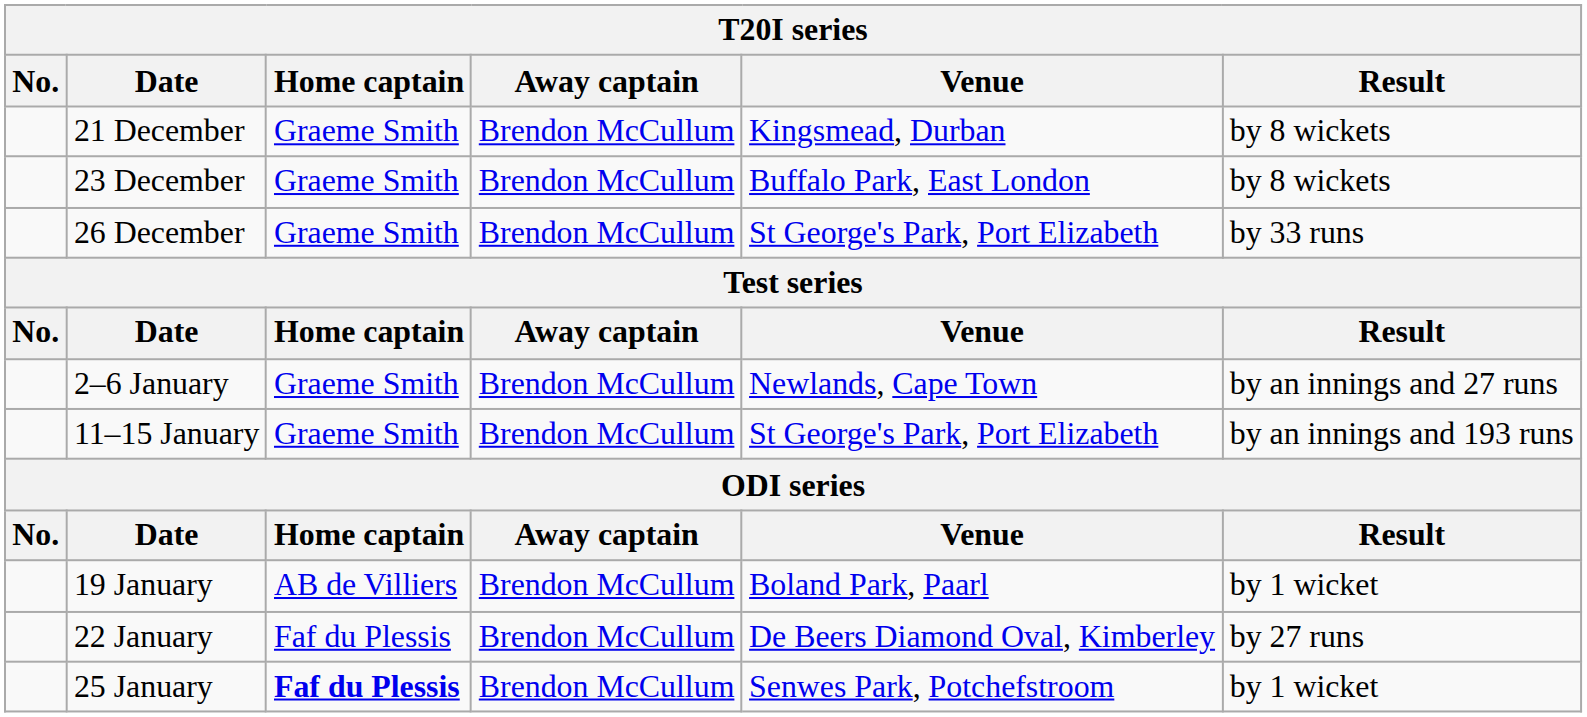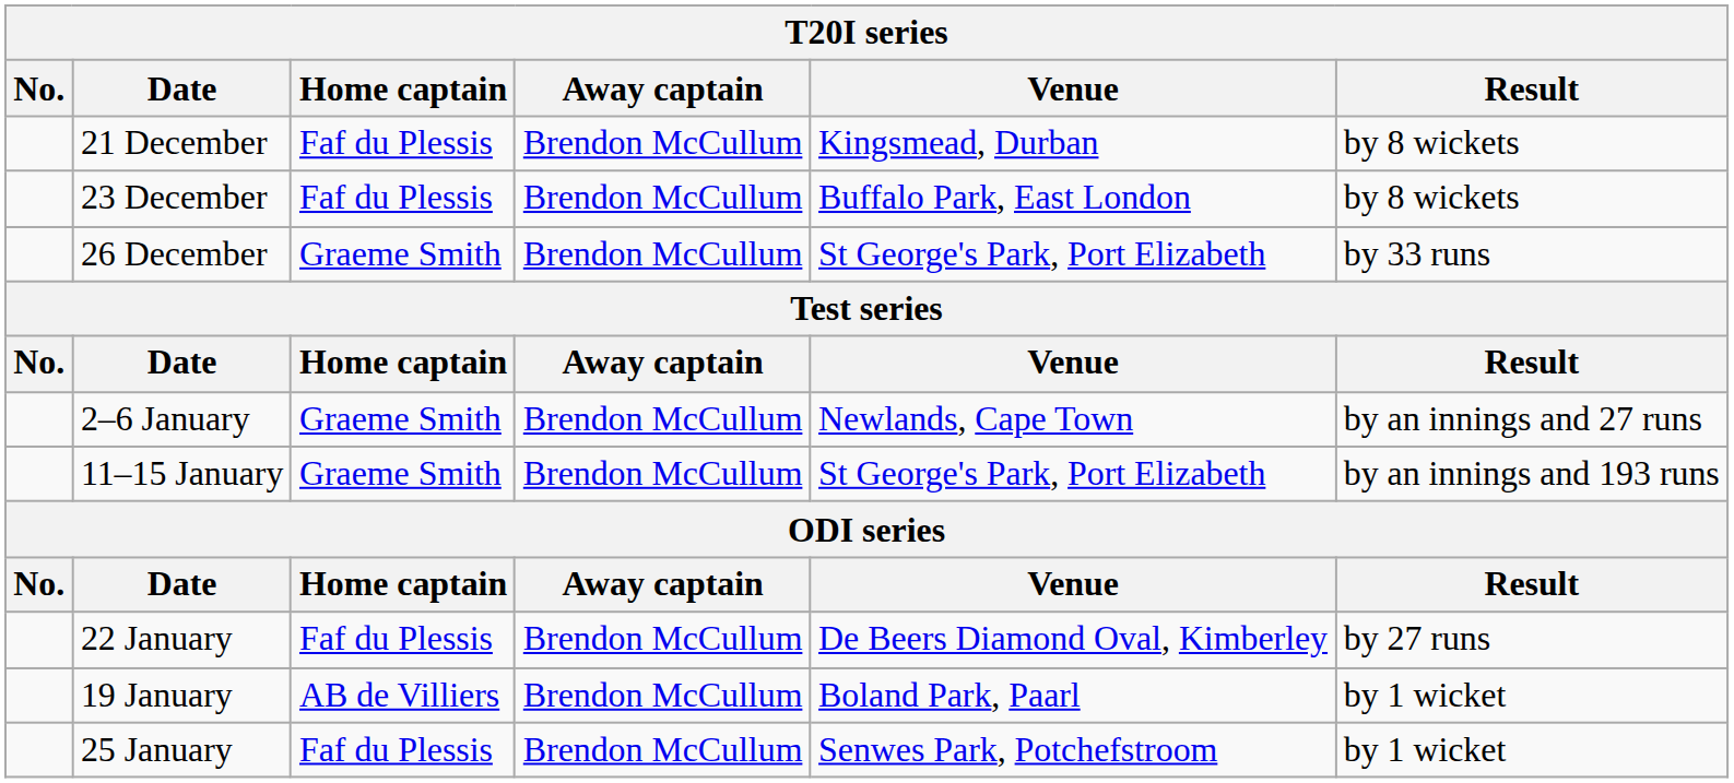21 December | Home captain: Graeme Smith -> Faf du Plessis
23 December | Home captain: Graeme Smith -> Faf du Plessis
rows swapped: 19 January <-> 22 January
25 January | Home captain: bold -> normal
